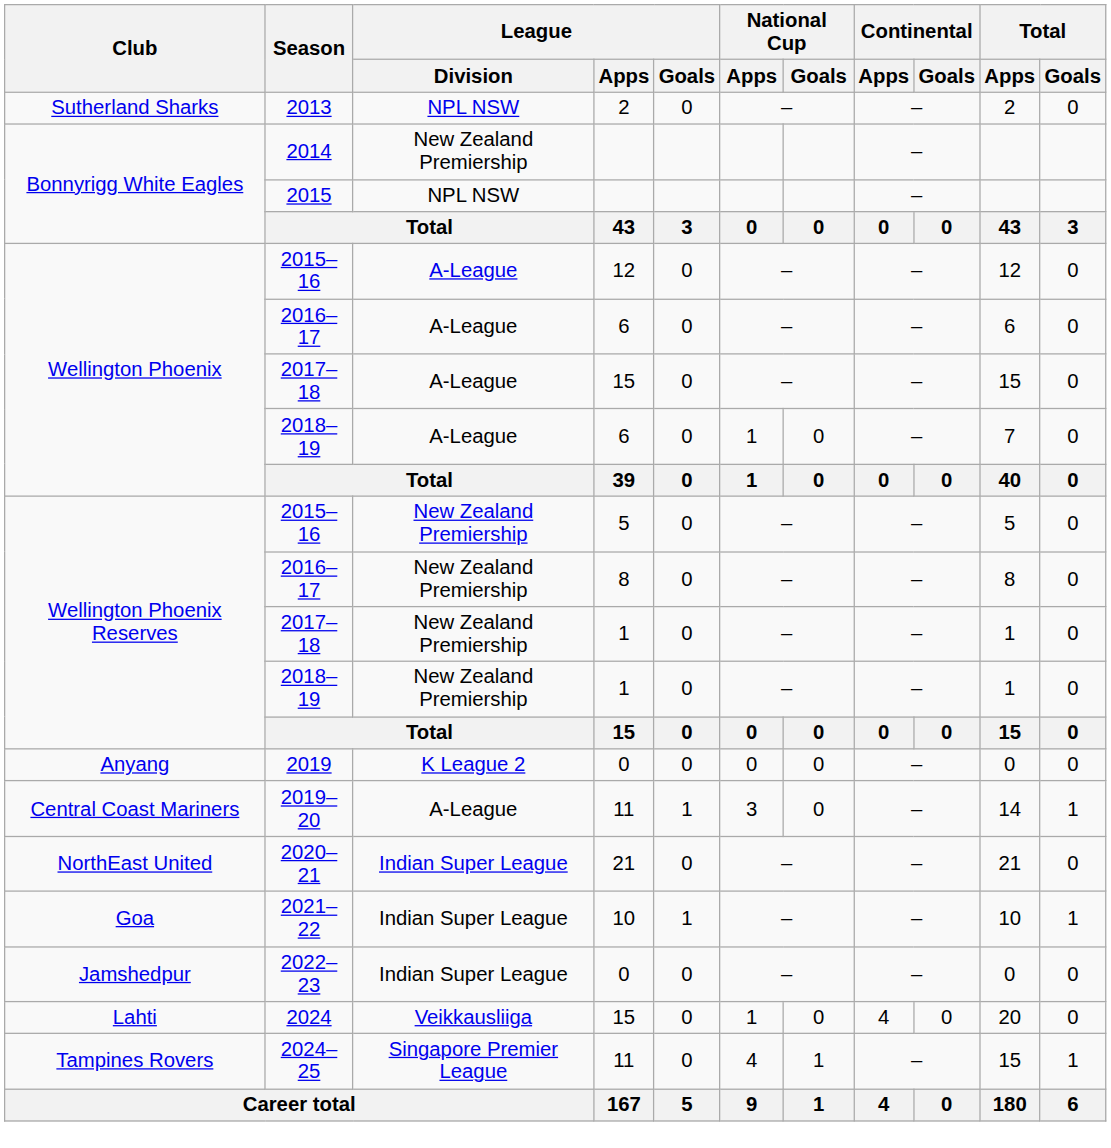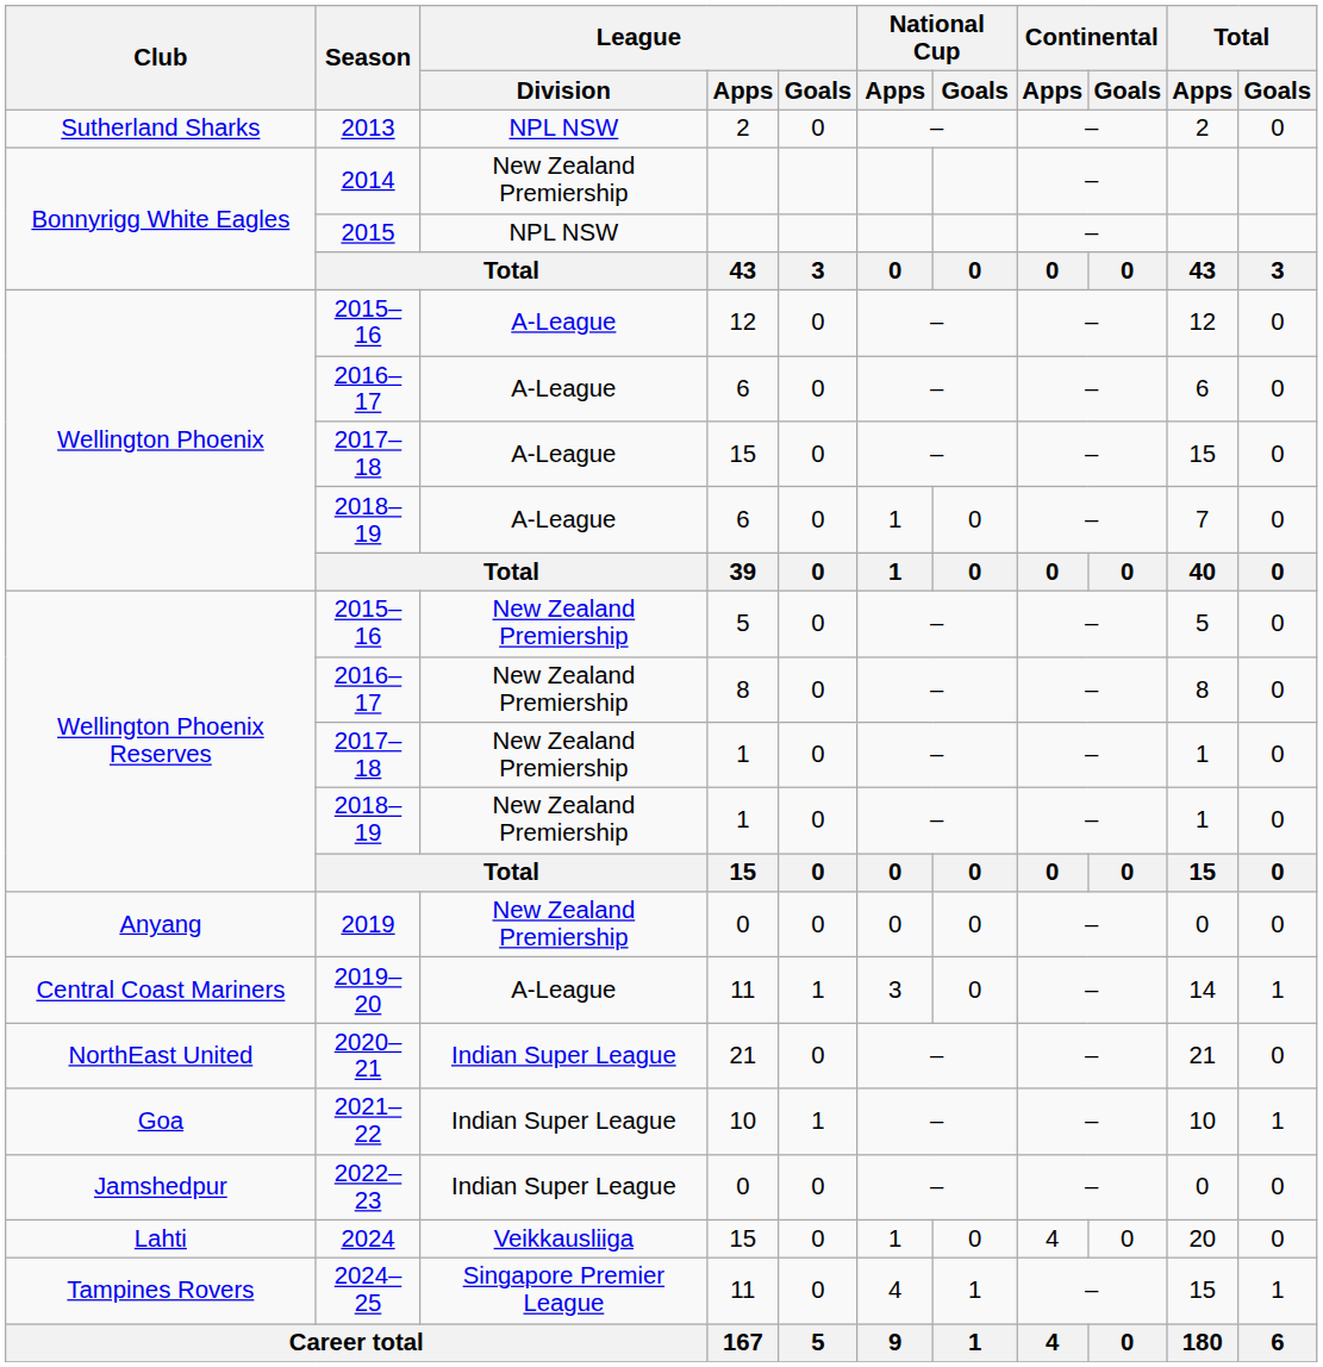2019 | League / Division: K League 2 -> New Zealand Premiership
